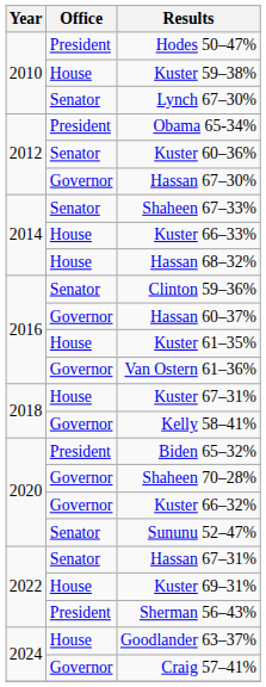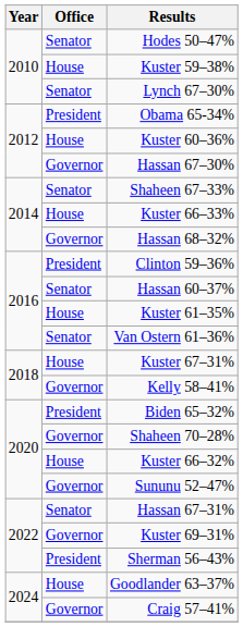Hodes 50–47% | Office: President -> Senator
Kuster 60–36% | Office: Senator -> House
Hassan 68–32% | Office: House -> Governor
Clinton 59–36% | Office: Senator -> President
Hassan 60–37% | Office: Governor -> Senator
Van Ostern 61–36% | Office: Governor -> Senator
Kuster 66–32% | Office: Governor -> House
Sununu 52–47% | Office: Senator -> Governor
Kuster 69–31% | Office: House -> Governor
